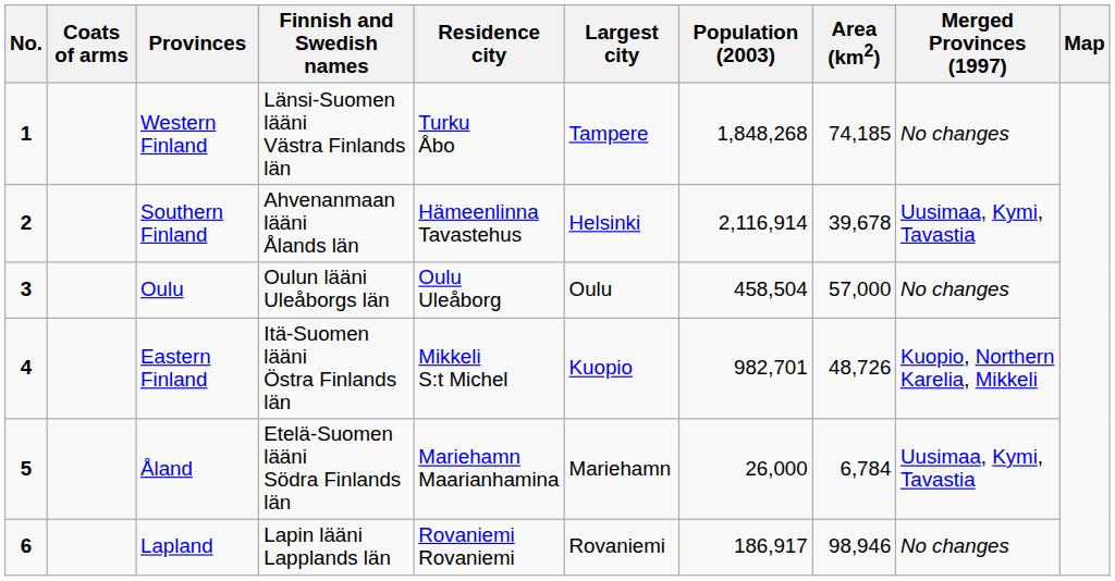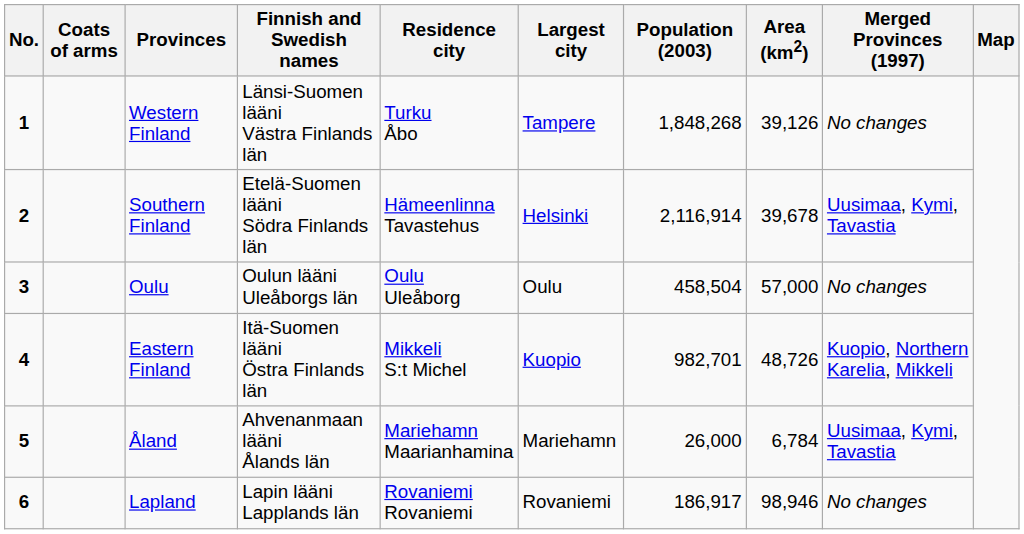Western Finland | Area (km2): 74,185 -> 39,126
Southern Finland | Finnish and Swedish names: Ahvenanmaan lääni Ålands län -> Etelä-Suomen lääni Södra Finlands län
Åland | Finnish and Swedish names: Etelä-Suomen lääni Södra Finlands län -> Ahvenanmaan lääni Ålands län
